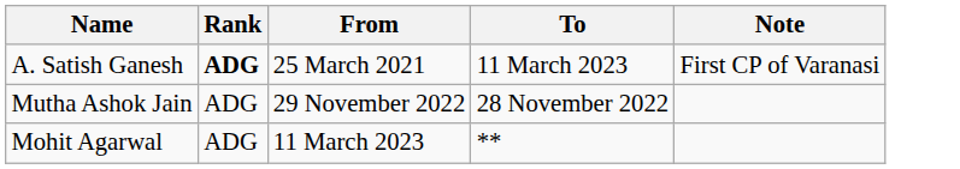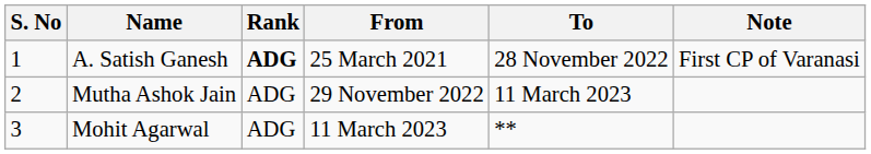+ column: S. No | 1 | 2 | 3
A. Satish Ganesh | To: 11 March 2023 -> 28 November 2022
Mutha Ashok Jain | To: 28 November 2022 -> 11 March 2023
